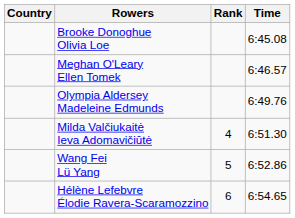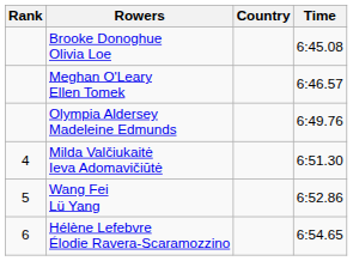columns swapped: Rank <-> Country
